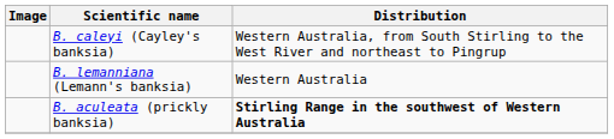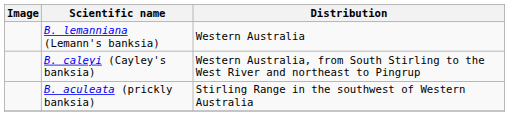rows swapped: B. lemanniana (Lemann's banksia) <-> B. caleyi (Cayley's banksia)
B. aculeata (prickly banksia) | Distribution: bold -> normal
